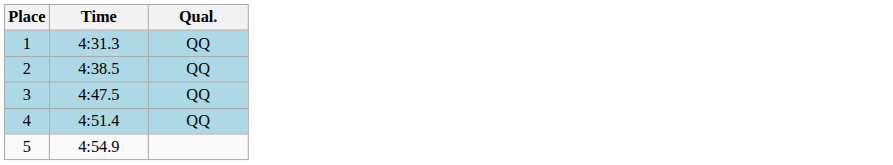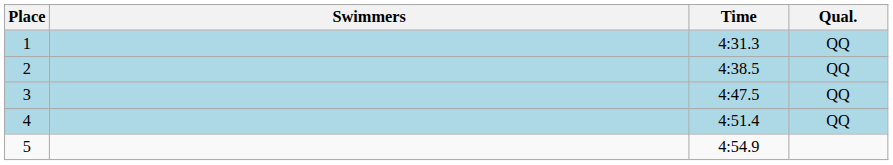+ column: Swimmers
